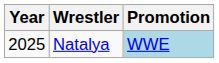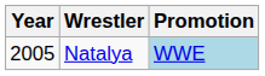Natalya | Year: 2025 -> 2005
